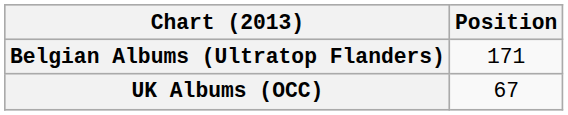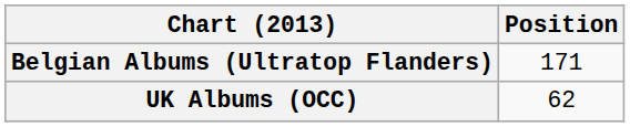UK Albums (OCC) | Position: 67 -> 62
